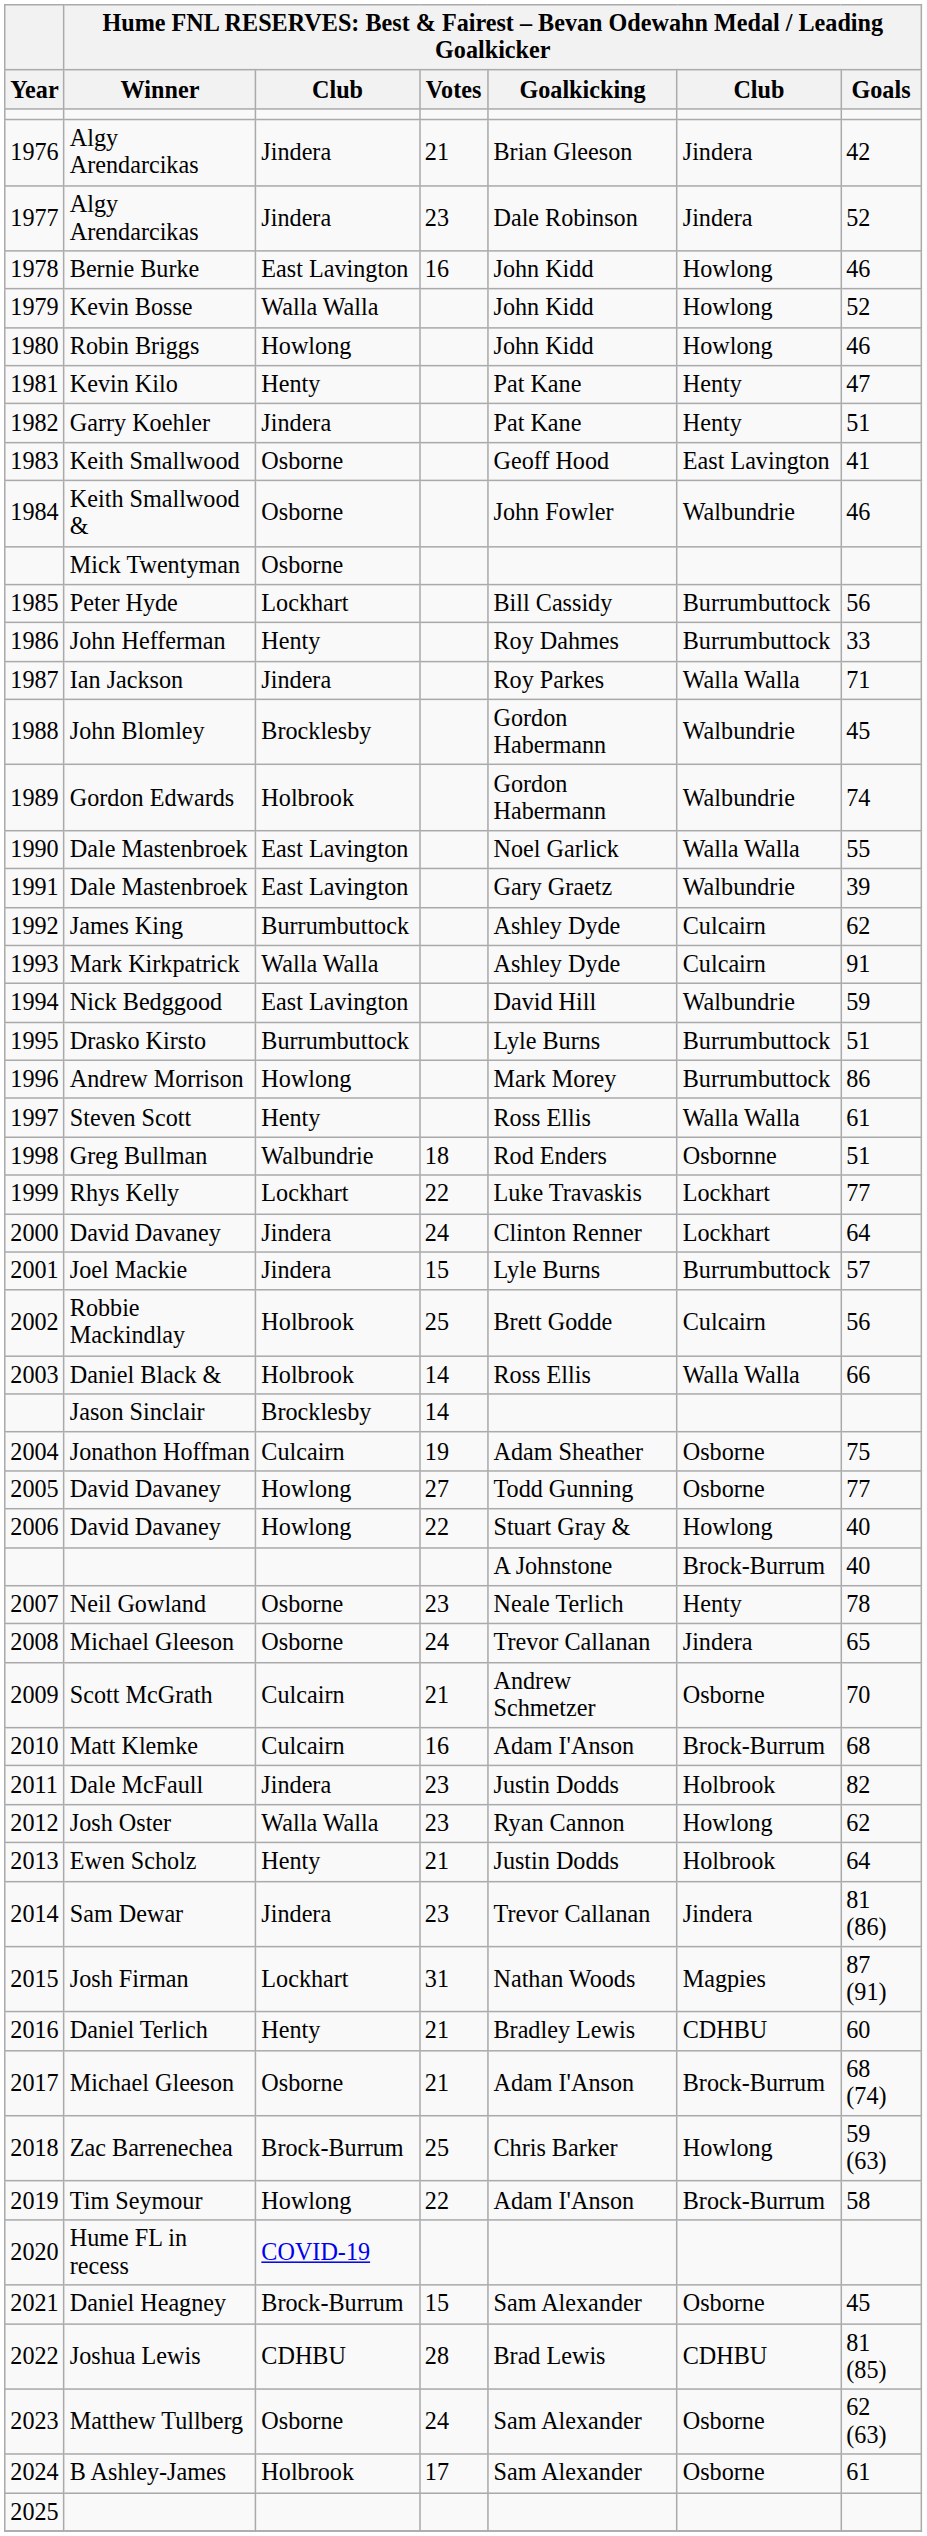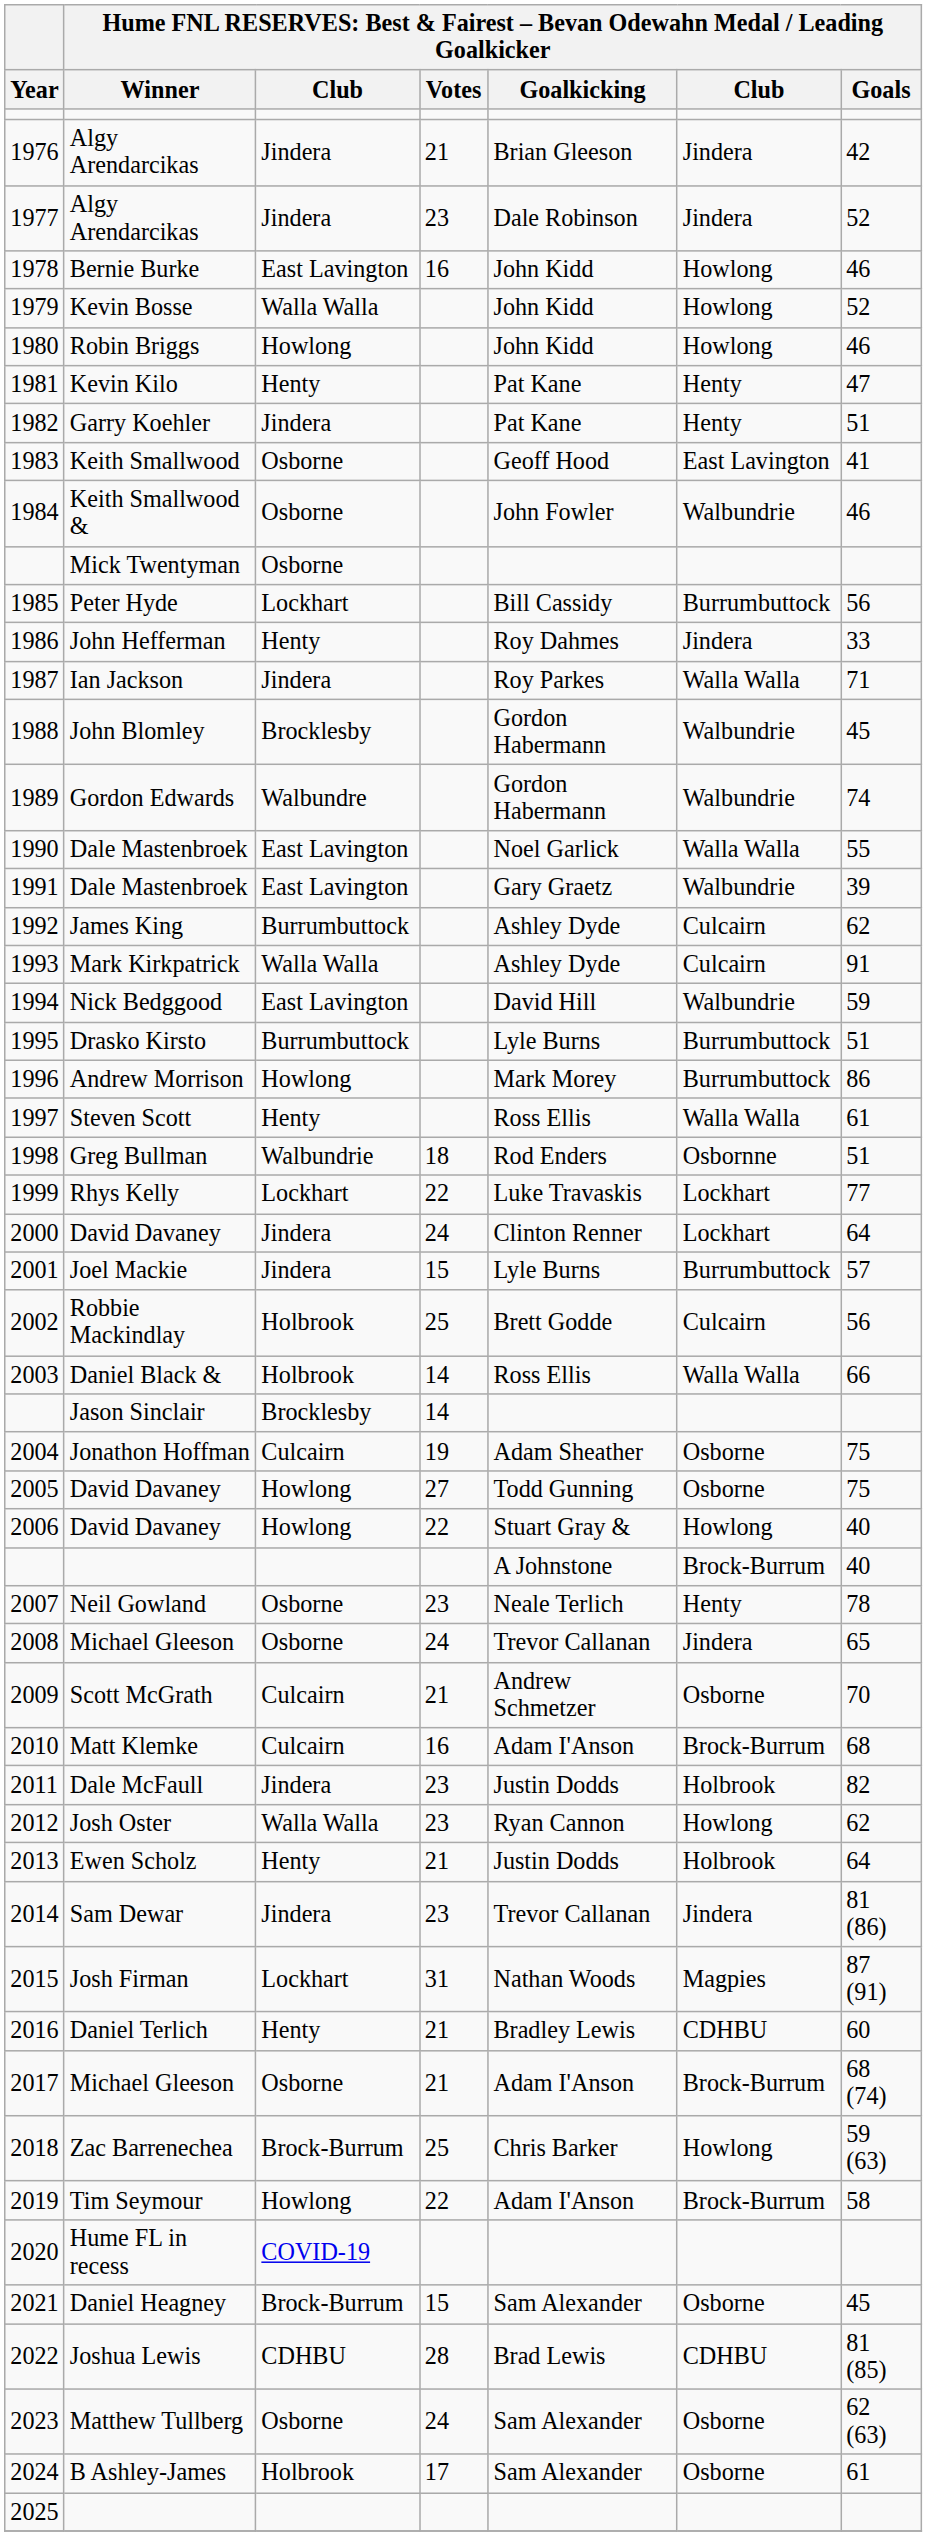1986 | column 6: Burrumbuttock -> Jindera
1989 | column 3: Holbrook -> Walbundre
2005 | column 7: 77 -> 75
